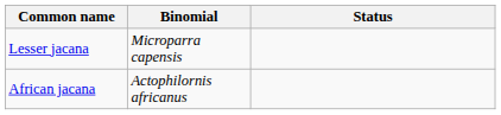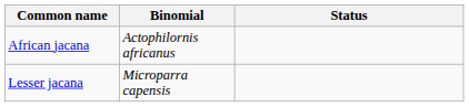rows swapped: Lesser jacana <-> African jacana
